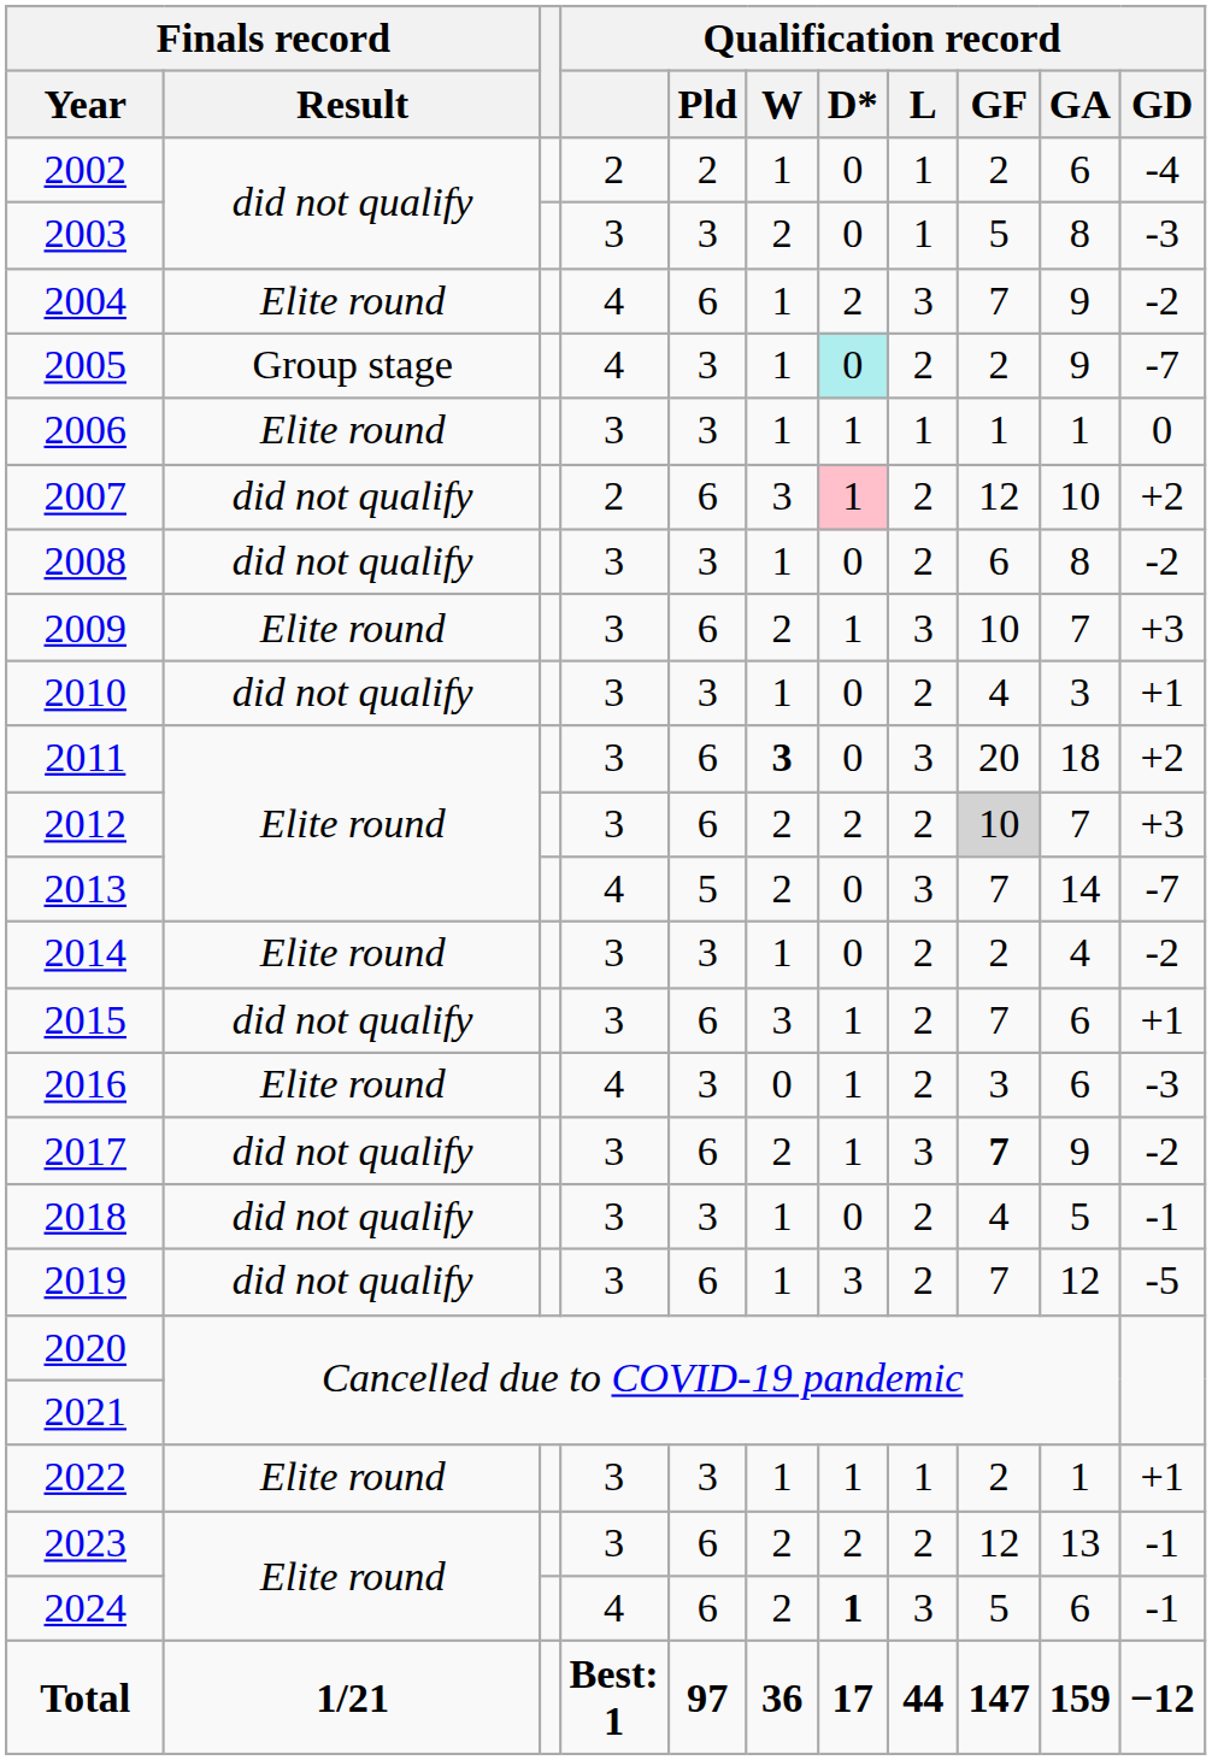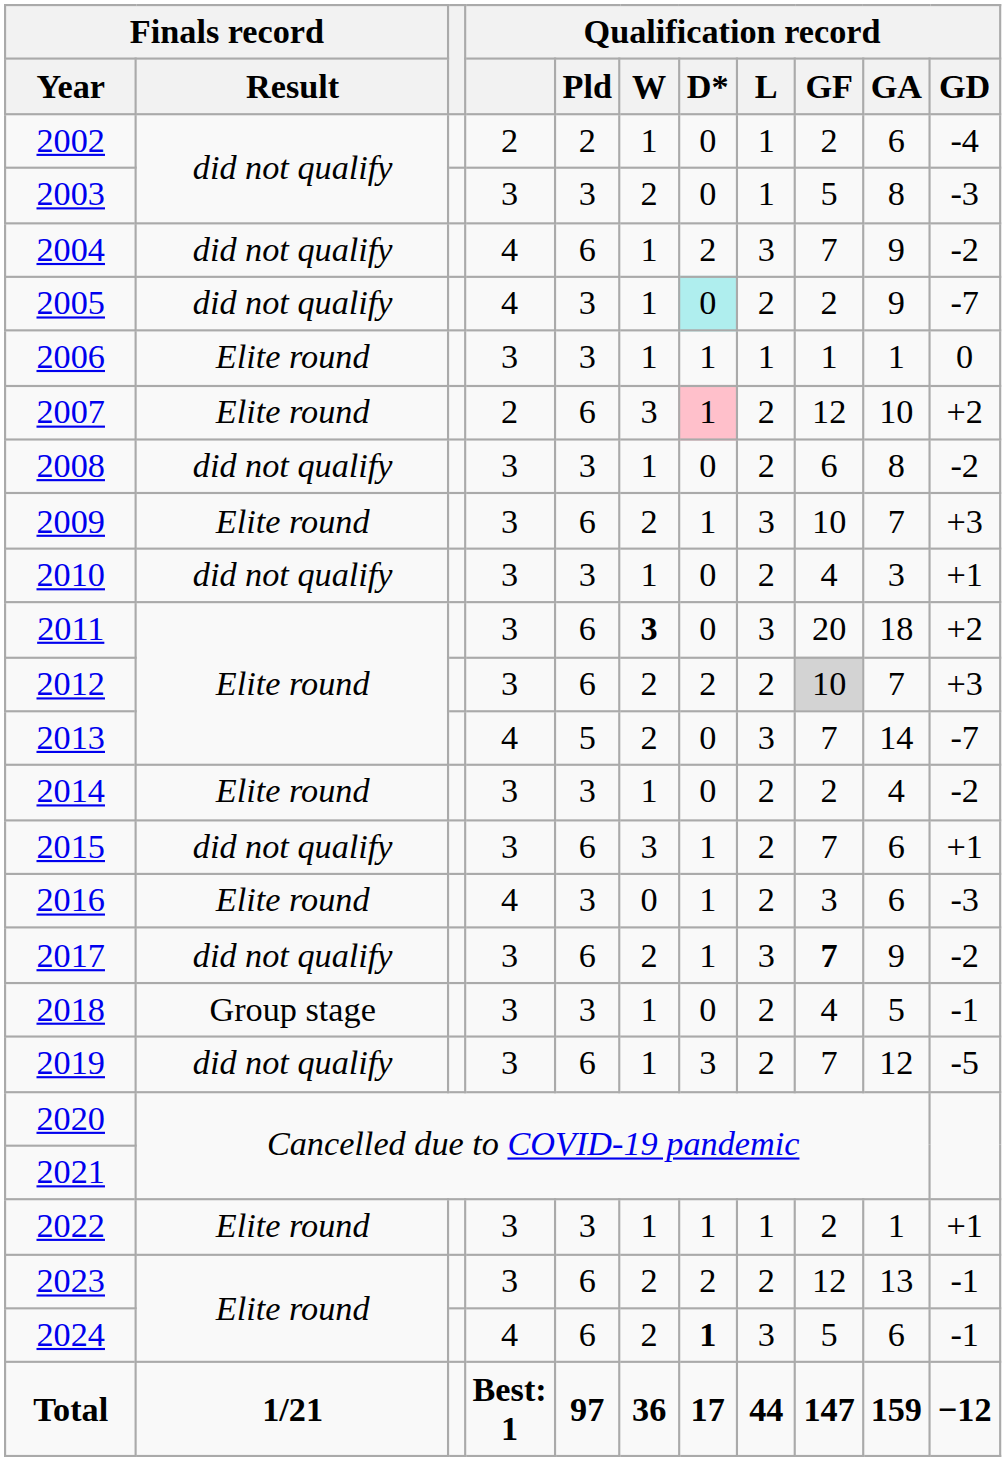2004 | Finals record / Result: Elite round -> did not qualify
2005 | Finals record / Result: Group stage -> did not qualify
2007 | Finals record / Result: did not qualify -> Elite round
2018 | Finals record / Result: did not qualify -> Group stage
